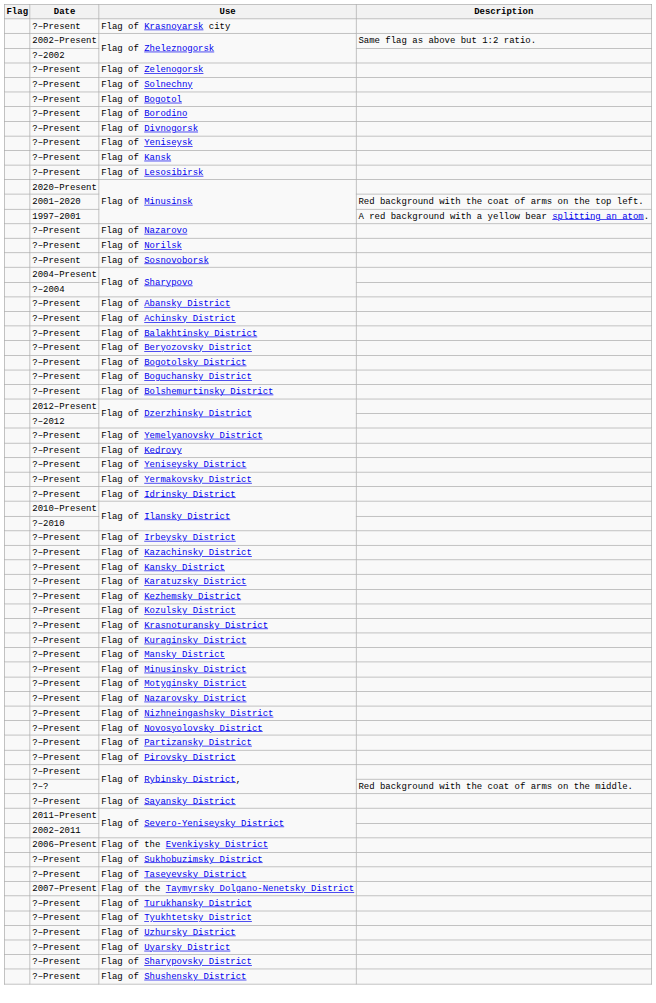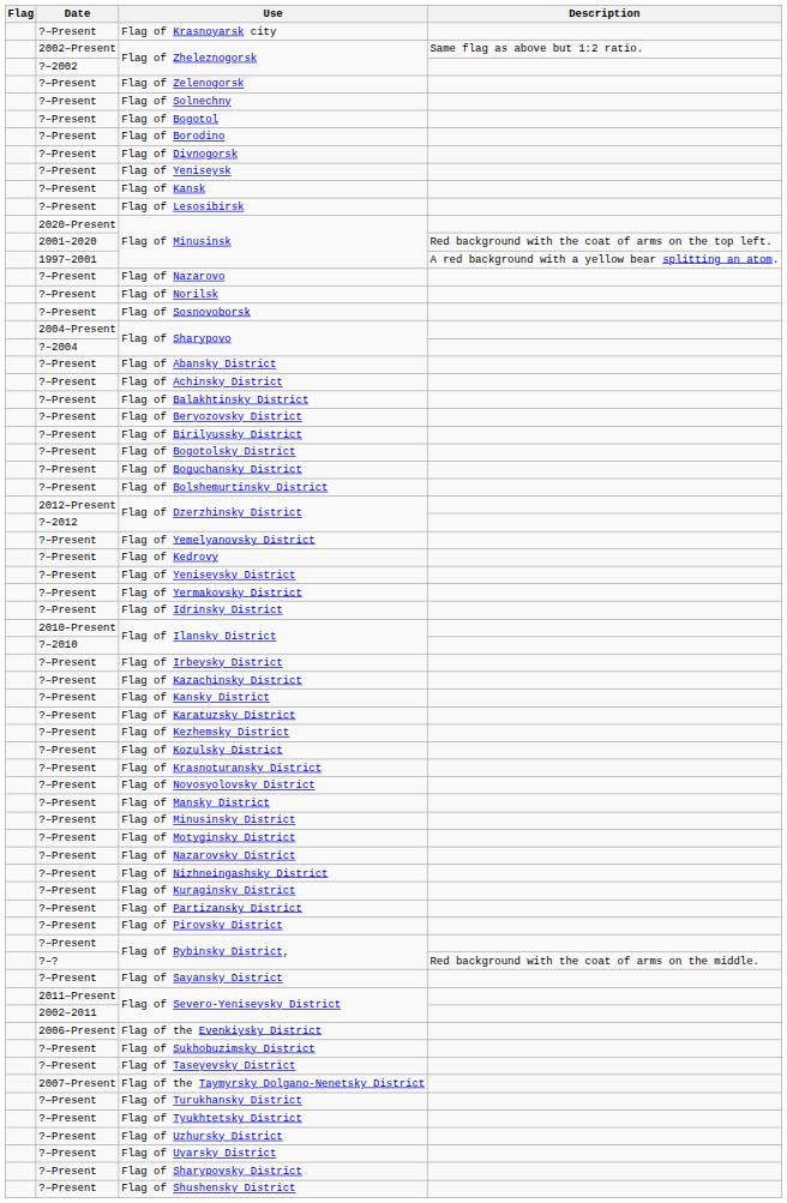+ row: ?–Present | Flag of Birilyussky District
rows swapped: Flag of Kuraginsky District <-> Flag of Novosyolovsky District
